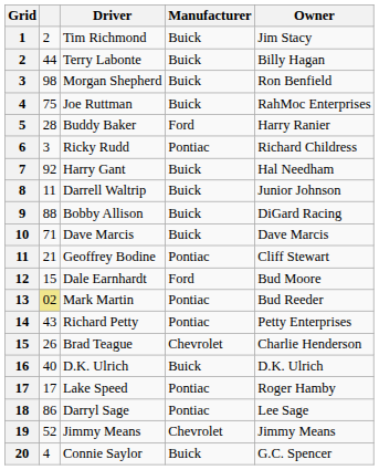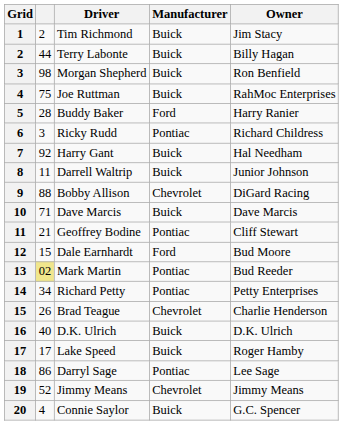Bobby Allison | Manufacturer: Buick -> Chevrolet
Richard Petty | column 2: 43 -> 34
Lake Speed | Manufacturer: Pontiac -> Buick
